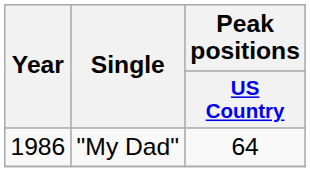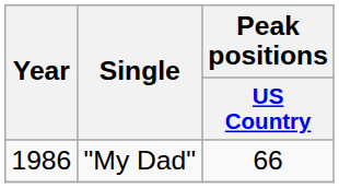"My Dad" | Peak positions / US Country: 64 -> 66
